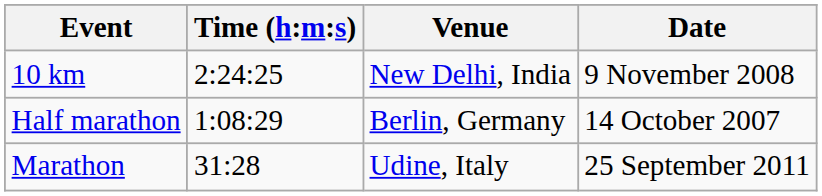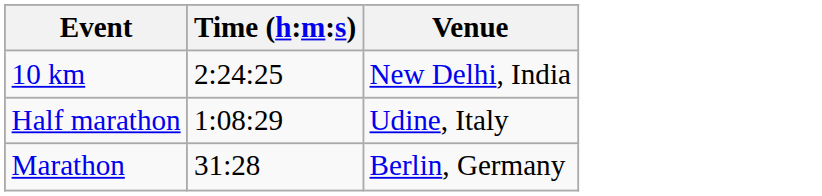- column: Date | 9 November 2008 | 14 October 2007 | 25 September 2011
Half marathon | Venue: Berlin, Germany -> Udine, Italy
Marathon | Venue: Udine, Italy -> Berlin, Germany
